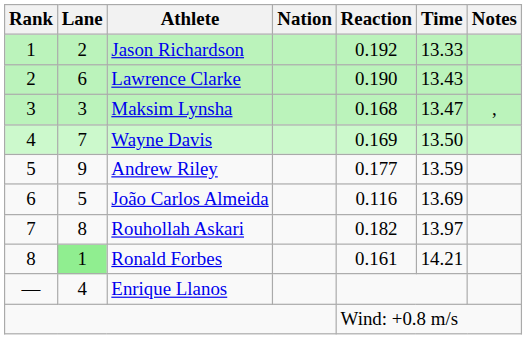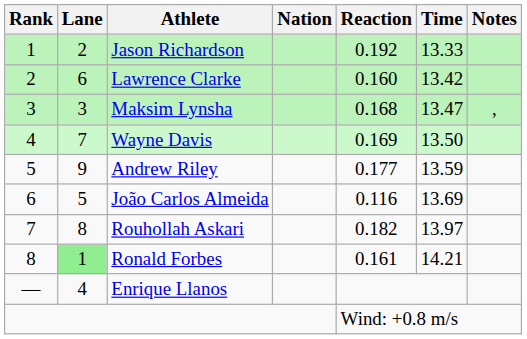Lawrence Clarke | Reaction: 0.190 -> 0.160
Lawrence Clarke | Time: 13.43 -> 13.42
